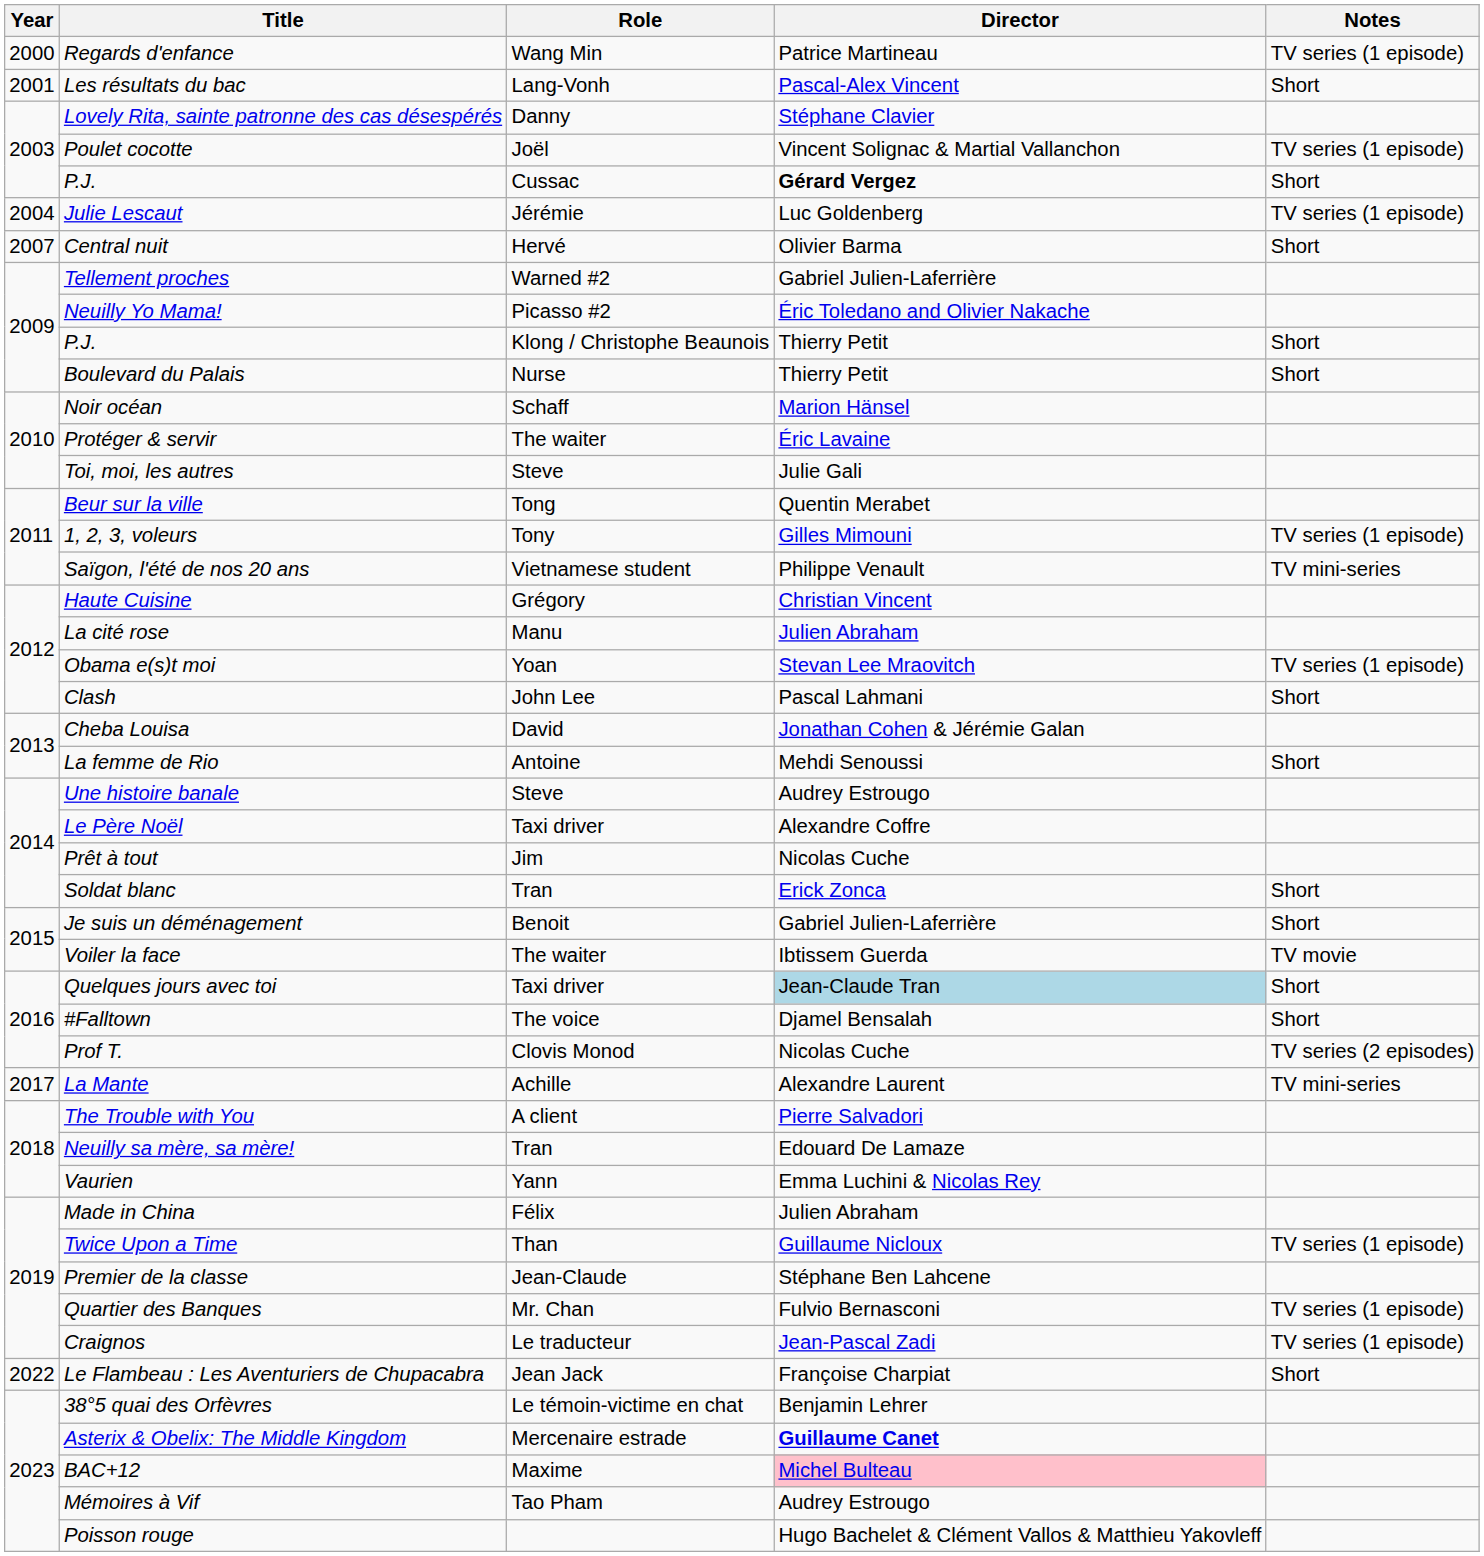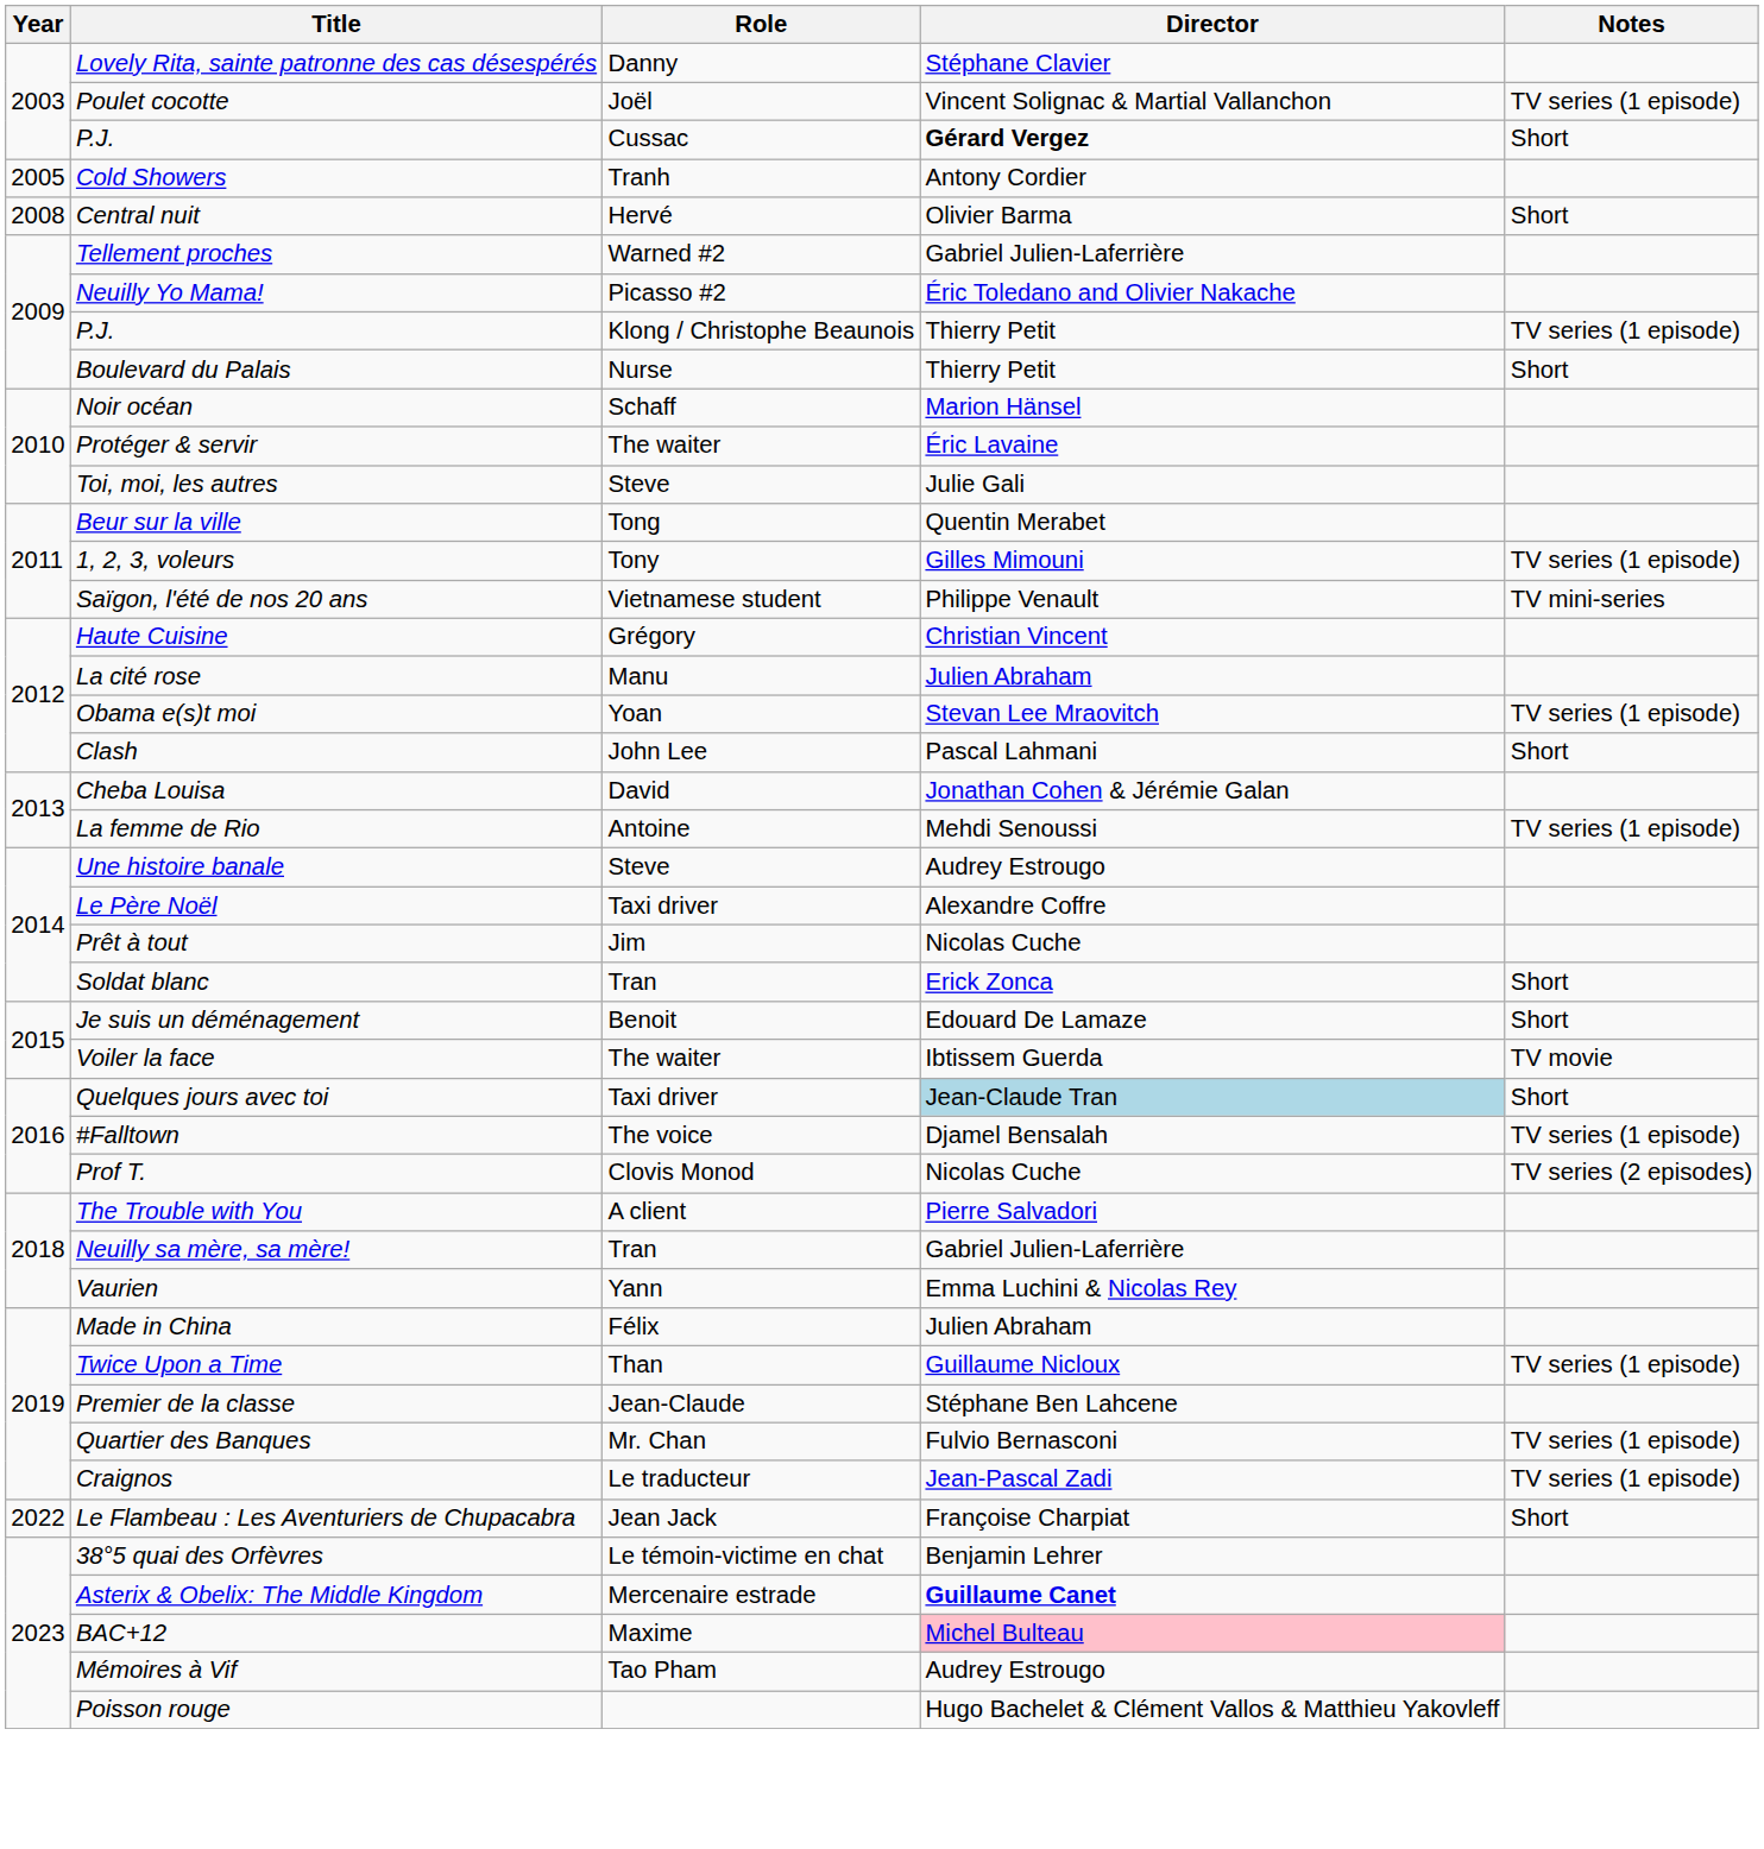- row: 2000 | Regards d'enfance | Wang Min | Patrice Martineau | TV series (1 episode)
- row: 2001 | Les résultats du bac | Lang-Vonh | Pascal-Alex Vincent | Short
- row: 2004 | Julie Lescaut | Jérémie | Luc Goldenberg | TV series (1 episode)
+ row: 2005 | Cold Showers | Tranh | Antony Cordier
Central nuit | Year: 2007 -> 2008
P.J. / Klong / Christophe Beaunois | Notes: Short -> TV series (1 episode)
La femme de Rio | Notes: Short -> TV series (1 episode)
Je suis un déménagement | Director: Gabriel Julien-Laferrière -> Edouard De Lamaze
#Falltown | Notes: Short -> TV series (1 episode)
- row: 2017 | La Mante | Achille | Alexandre Laurent | TV mini-series
Neuilly sa mère, sa mère! | Director: Edouard De Lamaze -> Gabriel Julien-Laferrière
